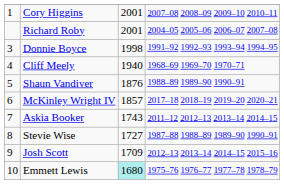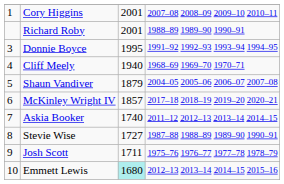Richard Roby | column 4: 2004–05 2005–06 2006–07 2007–08 -> 1988–89 1989–90 1990–91
Donnie Boyce | column 3: 1998 -> 1995
Shaun Vandiver | column 3: 1876 -> 1879
Shaun Vandiver | column 4: 1988–89 1989–90 1990–91 -> 2004–05 2005–06 2006–07 2007–08
Askia Booker | column 3: 1743 -> 1740
Josh Scott | column 3: 1709 -> 1711
Josh Scott | column 4: 2012–13 2013–14 2014–15 2015–16 -> 1975–76 1976–77 1977–78 1978–79
Emmett Lewis | column 4: 1975–76 1976–77 1977–78 1978–79 -> 2012–13 2013–14 2014–15 2015–16
